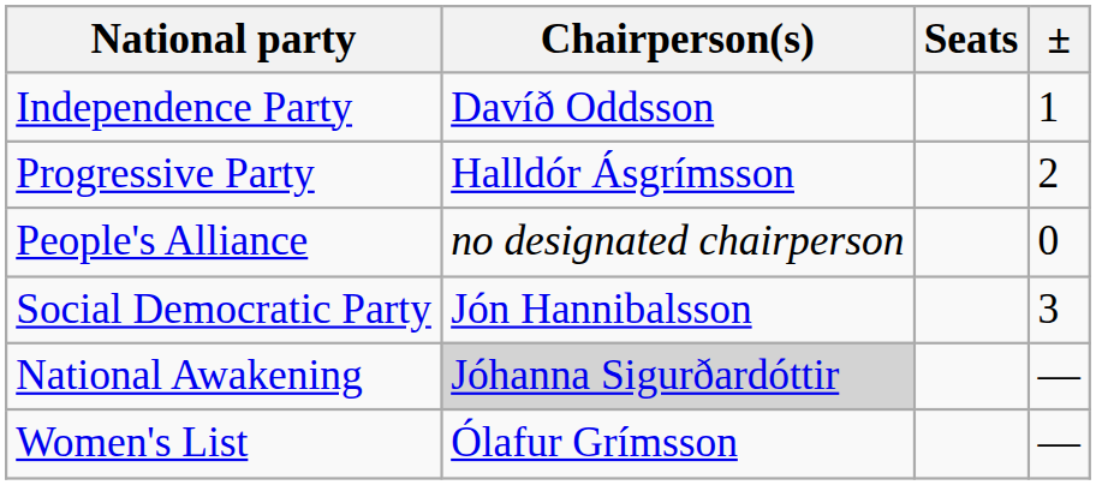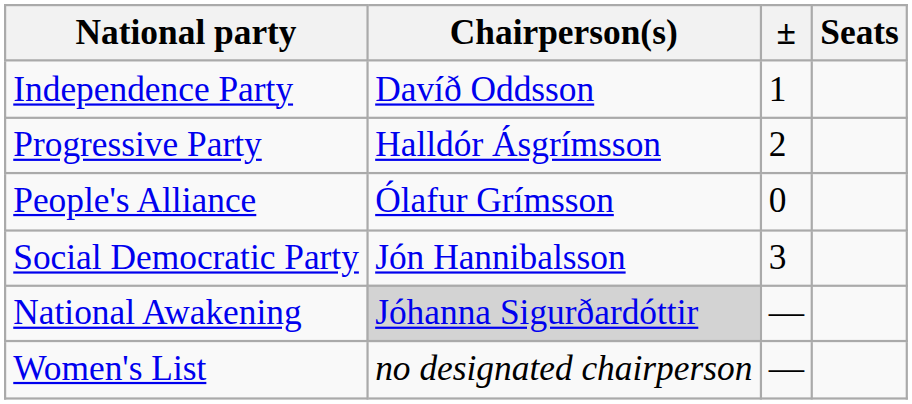columns swapped: Seats <-> ±
People's Alliance | Chairperson(s): no designated chairperson -> Ólafur Grímsson
Women's List | Chairperson(s): Ólafur Grímsson -> no designated chairperson
